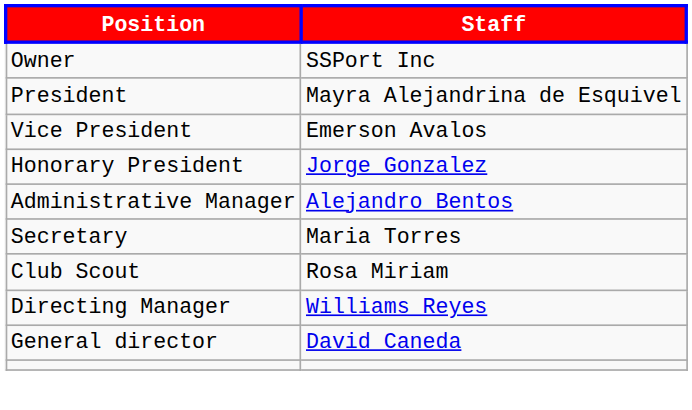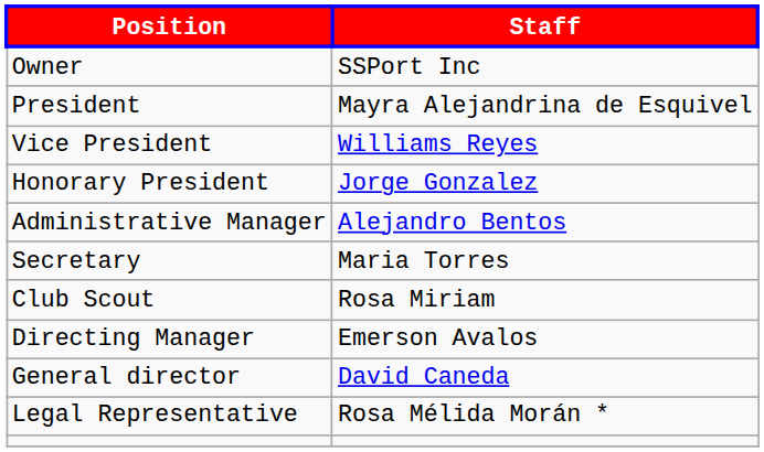Vice President | Staff: Emerson Avalos -> Williams Reyes
Directing Manager | Staff: Williams Reyes -> Emerson Avalos
+ row: Legal Representative | Rosa Mélida Morán *
